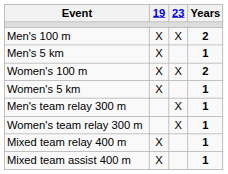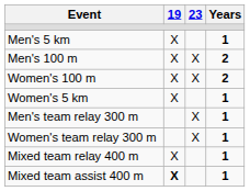rows swapped: Men's 100 m <-> Men's 5 km
Mixed team assist 400 m | 19: normal -> bold
